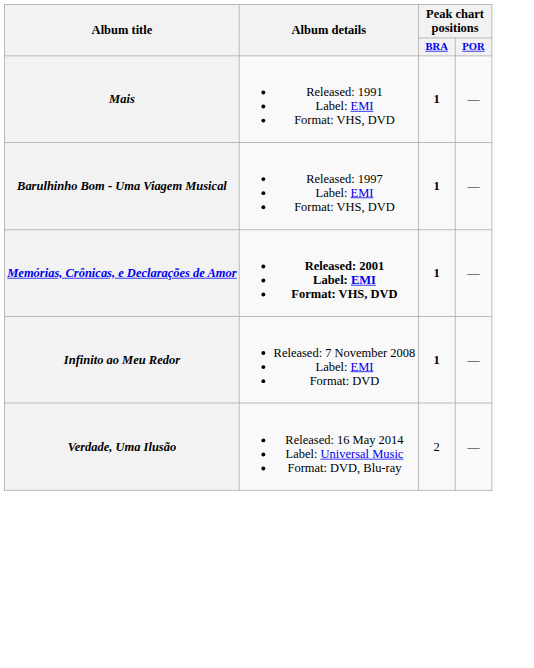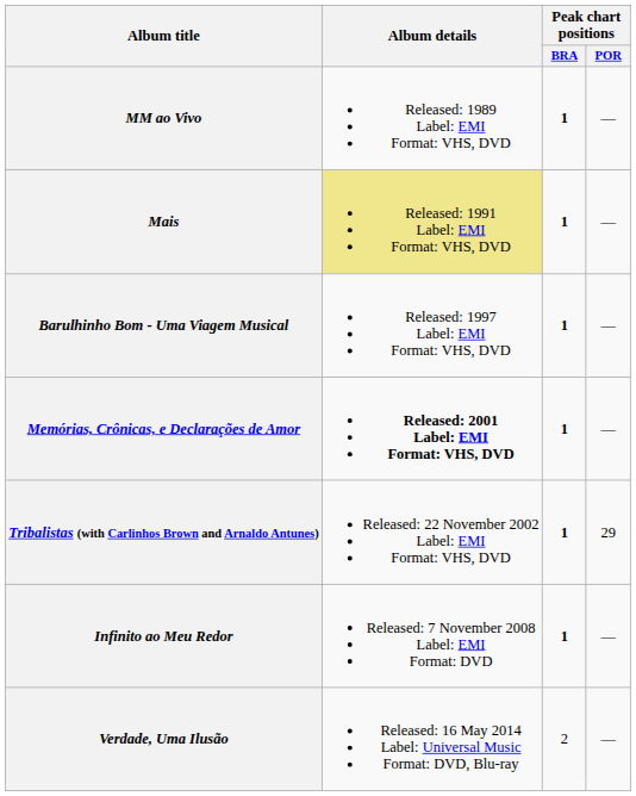+ row: MM ao Vivo | Released: 1989 Label: EMI Format: VHS, DVD | 1 | —
Mais | Album details: no background -> khaki background
+ row: Tribalistas (with Carlinhos Brown and Arnaldo Antunes) | Released: 22 November 2002 Label: EMI Format: VHS, DVD | 1 | 29
